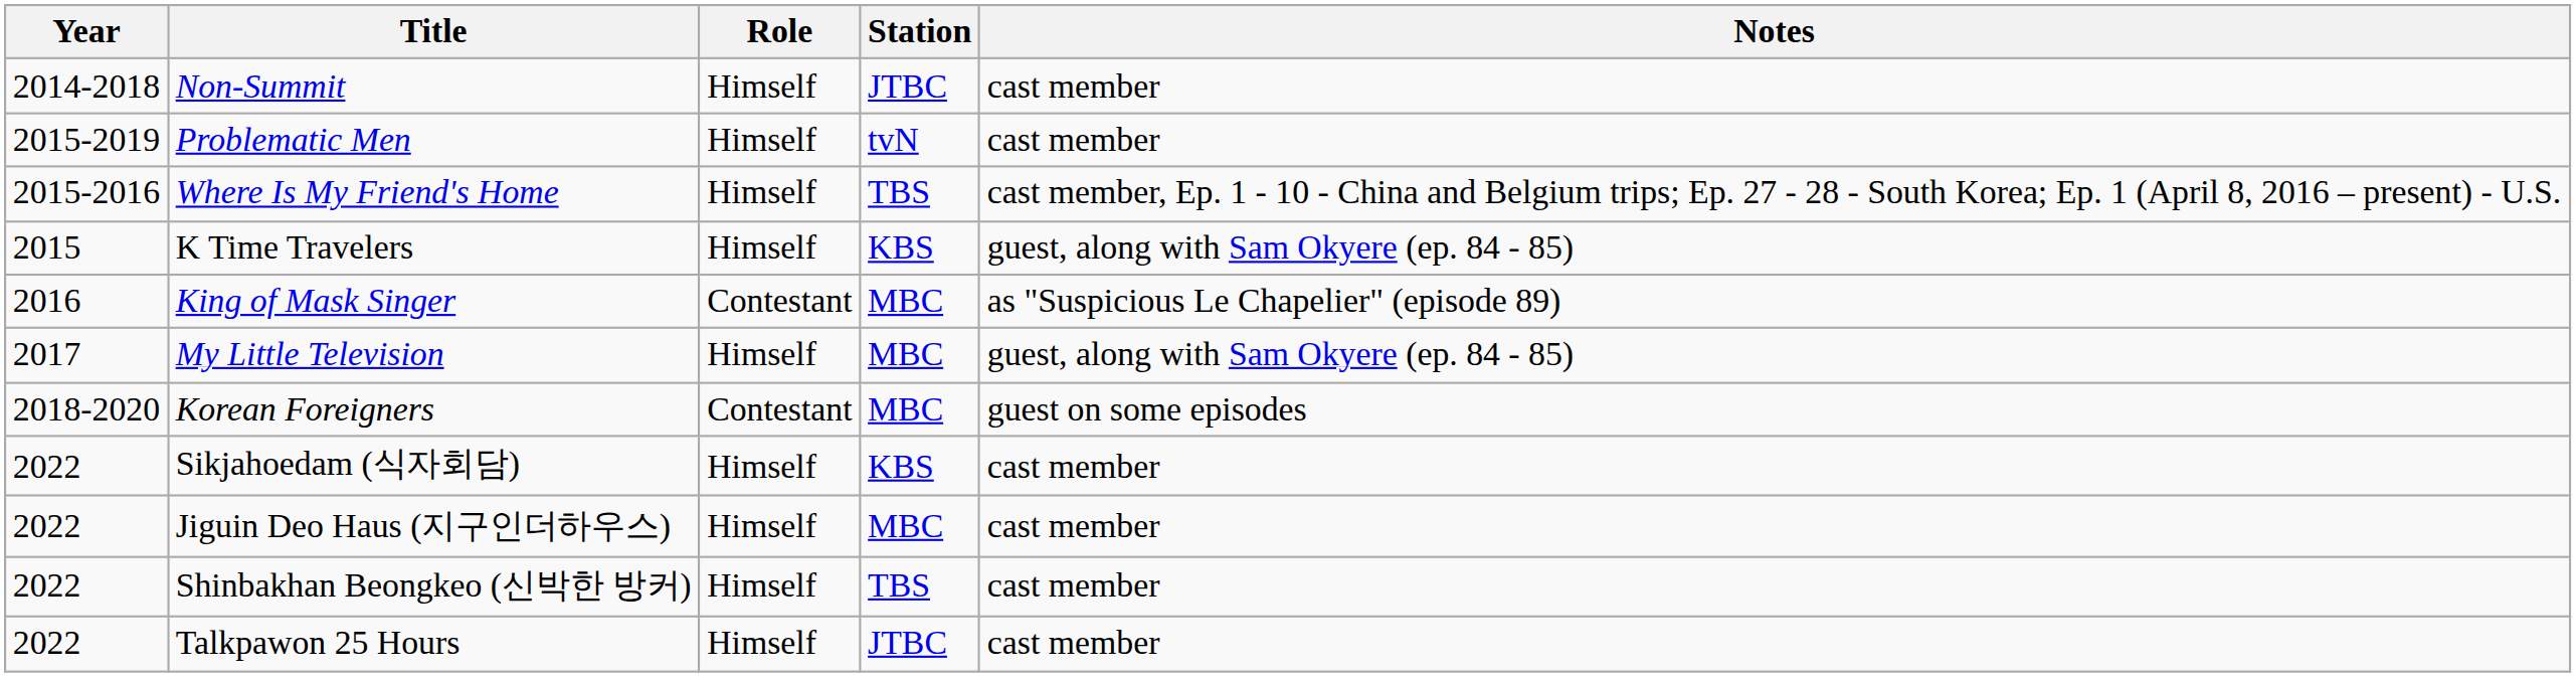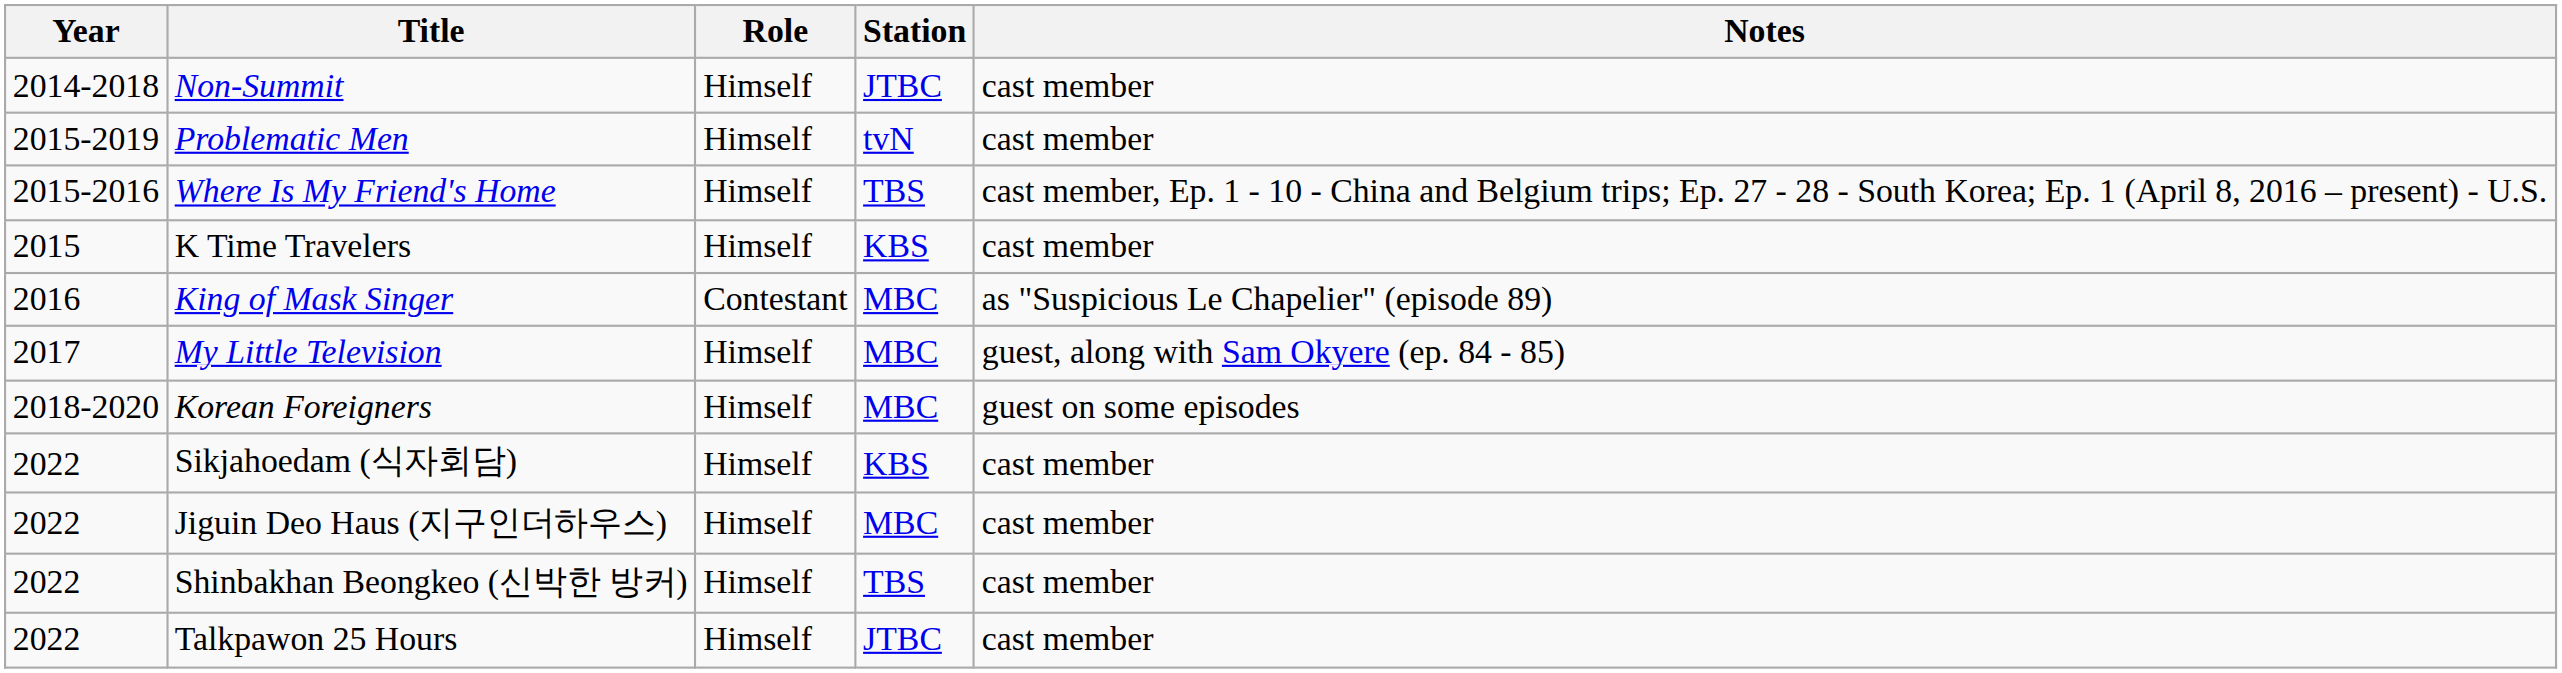K Time Travelers | Notes: guest, along with Sam Okyere (ep. 84 - 85) -> cast member
Korean Foreigners | Role: Contestant -> Himself
